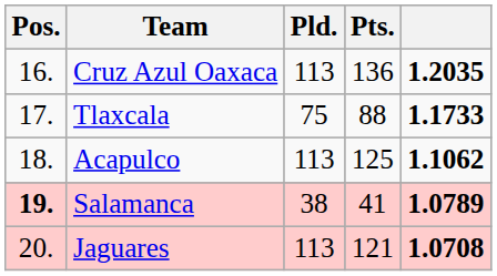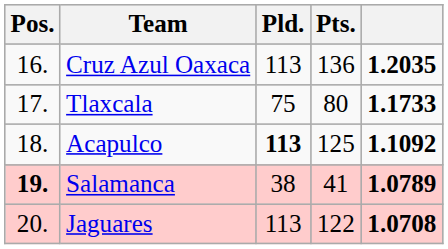Tlaxcala | Pts.: 88 -> 80
Acapulco | Pld.: normal -> bold
Acapulco | column 5: 1.1062 -> 1.1092
Jaguares | Pts.: 121 -> 122
